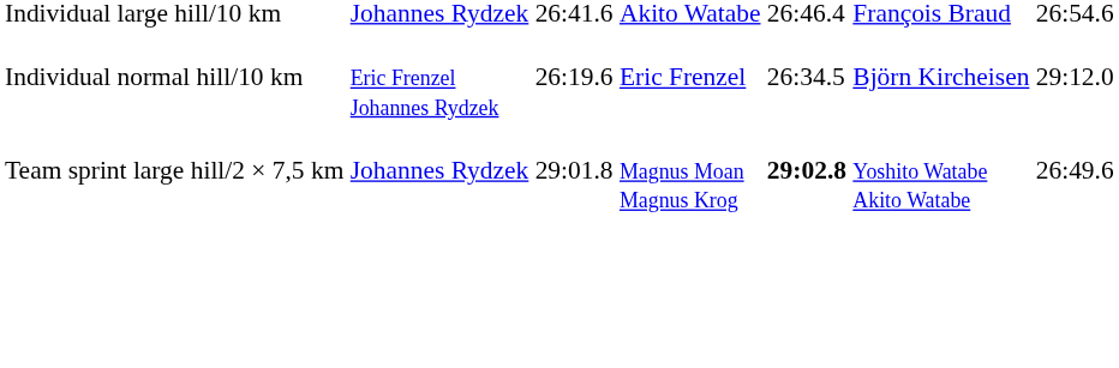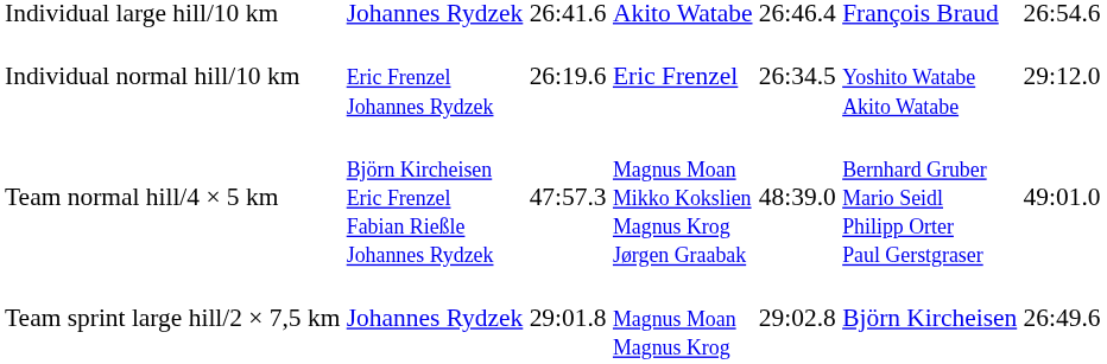Individual normal hill/10 km | column 6: Björn Kircheisen -> Yoshito Watabe Akito Watabe
+ row: Team normal hill/4 × 5 km | Björn Kircheisen Eric Frenzel Fabian Rießle Johannes Rydzek | 47:57.3 | Magnus Moan Mikko Kokslien Magnus Krog Jørgen Graabak | 48:39.0 | Bernhard Gruber Mario Seidl Philipp Orter Paul Gerstgraser | 49:01.0
Team sprint large hill/2 × 7,5 km | column 5: bold -> normal
Team sprint large hill/2 × 7,5 km | column 6: Yoshito Watabe Akito Watabe -> Björn Kircheisen
